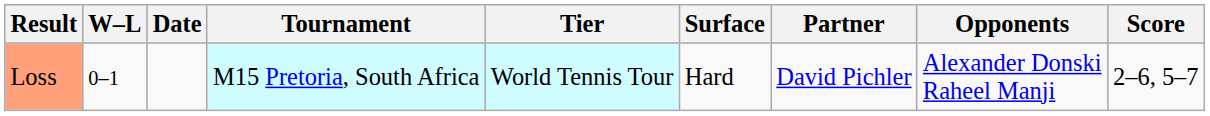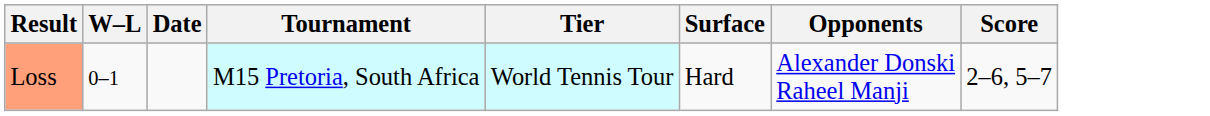- column: Partner | David Pichler
